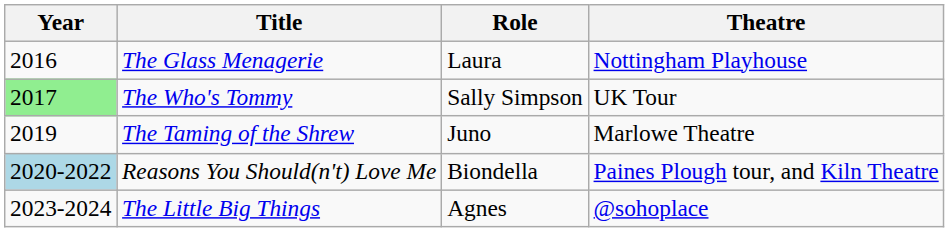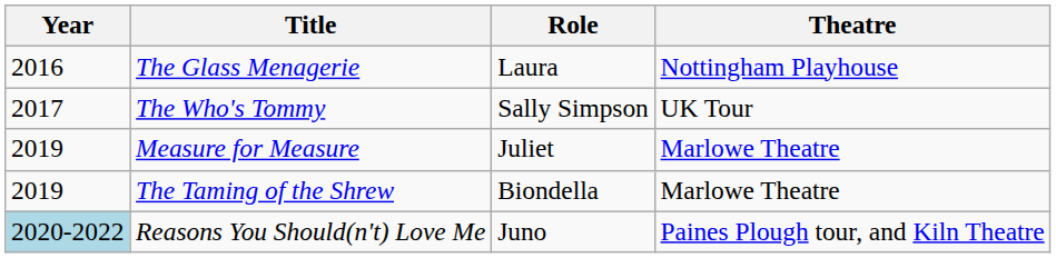The Who's Tommy | Year: lightgreen background -> no background
+ row: 2019 | Measure for Measure | Juliet | Marlowe Theatre
The Taming of the Shrew | Role: Juno -> Biondella
Reasons You Should(n't) Love Me | Role: Biondella -> Juno
- row: 2023-2024 | The Little Big Things | Agnes | @sohoplace
